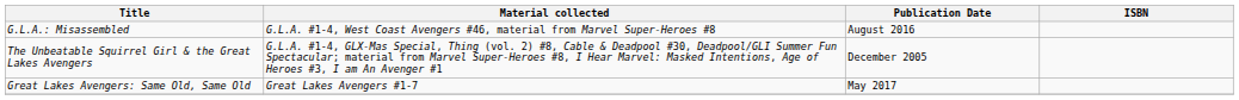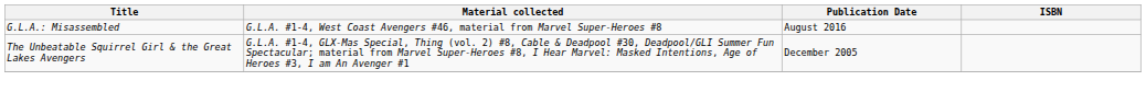- row: Great Lakes Avengers: Same Old, Same Old | Great Lakes Avengers #1-7 | May 2017
